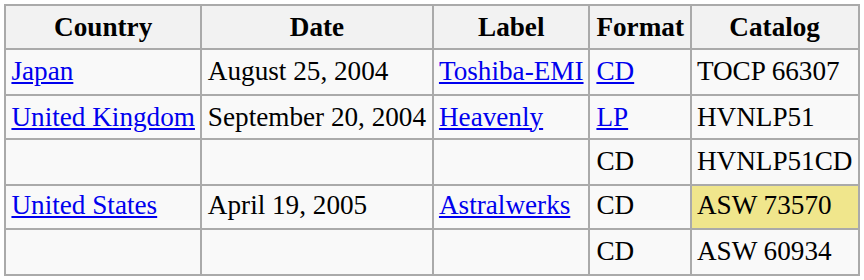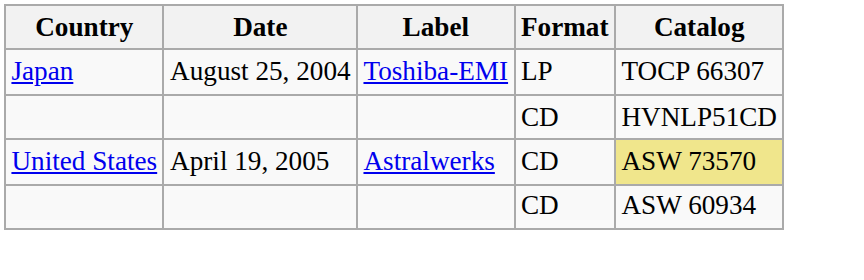Japan | Format: CD -> LP
- row: United Kingdom | September 20, 2004 | Heavenly | LP | HVNLP51
